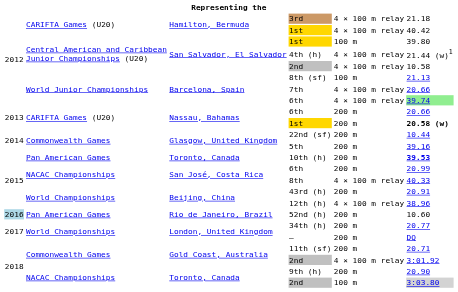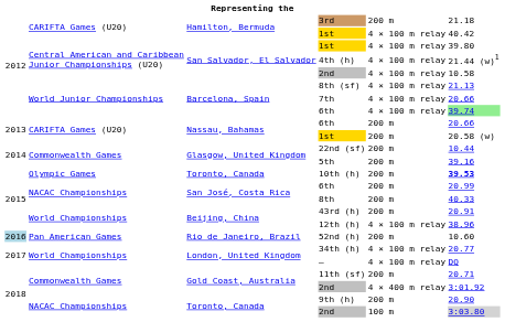3rd | column 5: 4 × 100 m relay -> 200 m
San Salvador, El Salvador / 1st | column 5: 100 m -> 4 × 100 m relay
8th (sf) | column 5: 100 m -> 4 × 100 m relay
Nassau, Bahamas / 1st | column 6: bold -> normal
10th (h) | column 2: Pan American Games -> Olympic Games
8th | column 5: 4 × 100 m relay -> 200 m
34th (h) | column 5: 200 m -> 4 × 100 m relay
— | column 5: 200 m -> 4 × 100 m relay
Gold Coast, Australia / 2nd | column 5: 4 × 100 m relay -> 4 × 400 m relay
